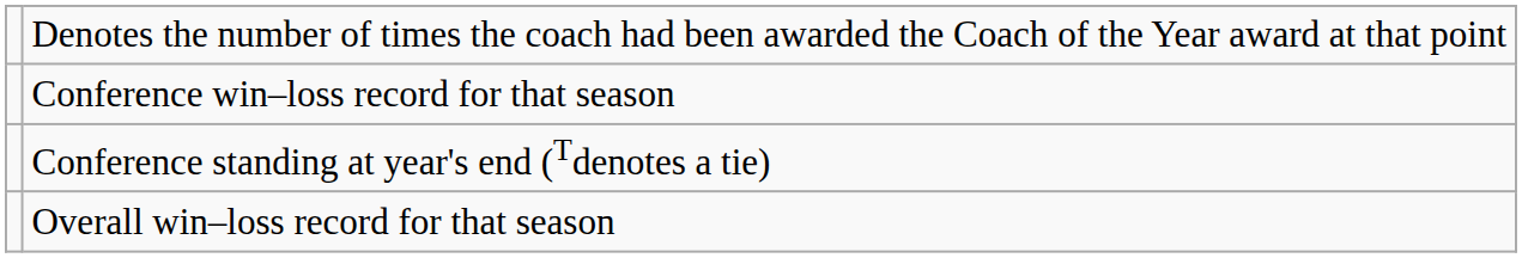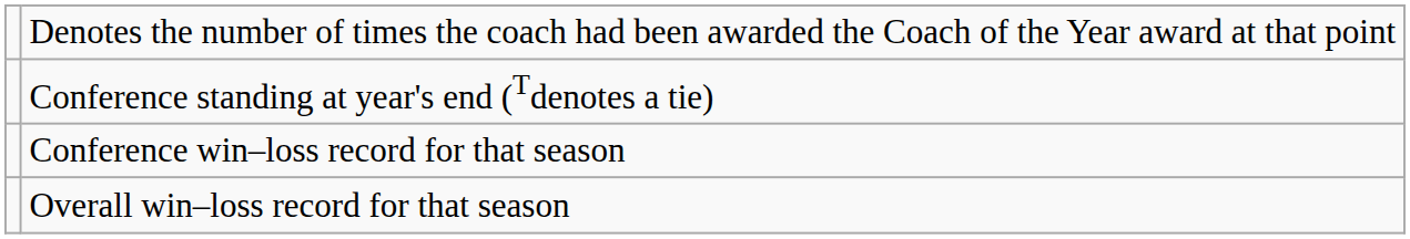rows swapped: Conference win–loss record for that season <-> Conference standing at year's end (Tdenotes a tie)
